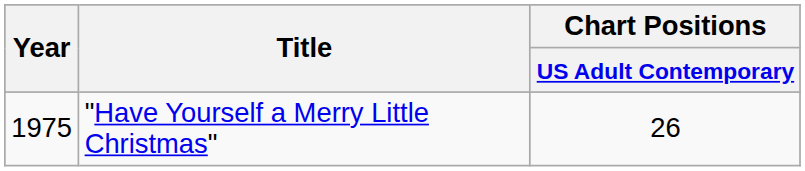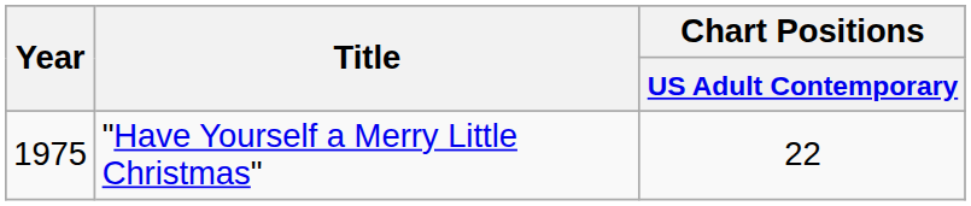"Have Yourself a Merry Little Christmas" | Chart Positions / US Adult Contemporary: 26 -> 22
